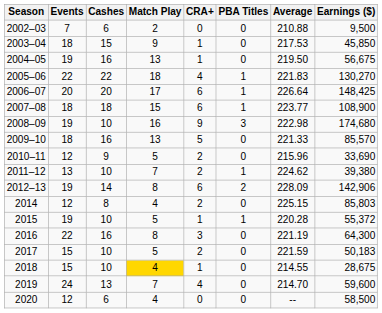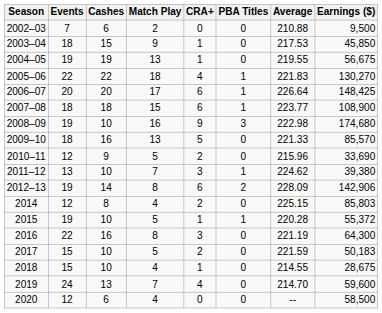2004–05 | Cashes: 16 -> 19
2004–05 | Average: 219.50 -> 219.55
2011–12 | CRA+: 2 -> 3
2018 | Match Play: gold background -> no background
